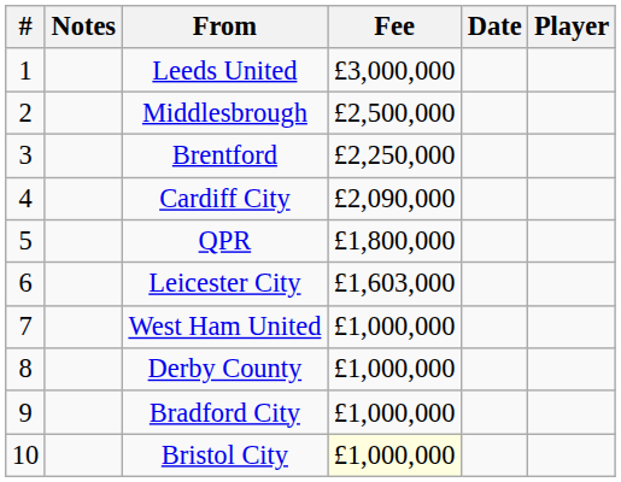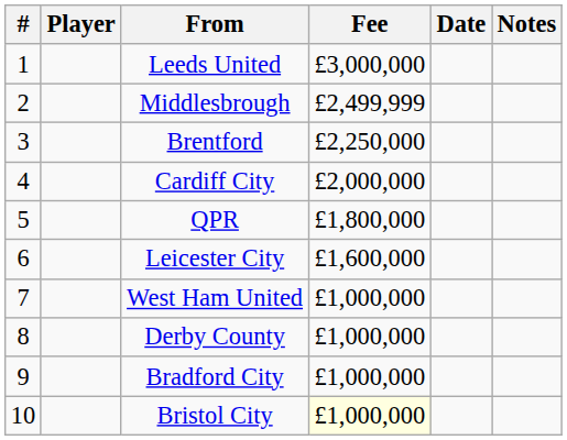columns swapped: Player <-> Notes
Middlesbrough | Fee: £2,500,000 -> £2,499,999
Cardiff City | Fee: £2,090,000 -> £2,000,000
Leicester City | Fee: £1,603,000 -> £1,600,000
